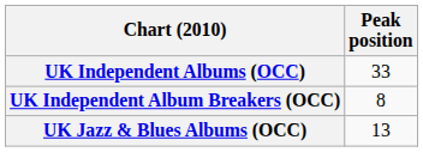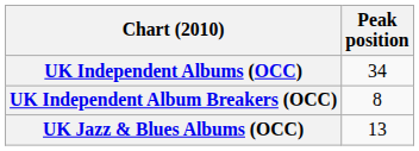UK Independent Albums (OCC) | Peak position: 33 -> 34
